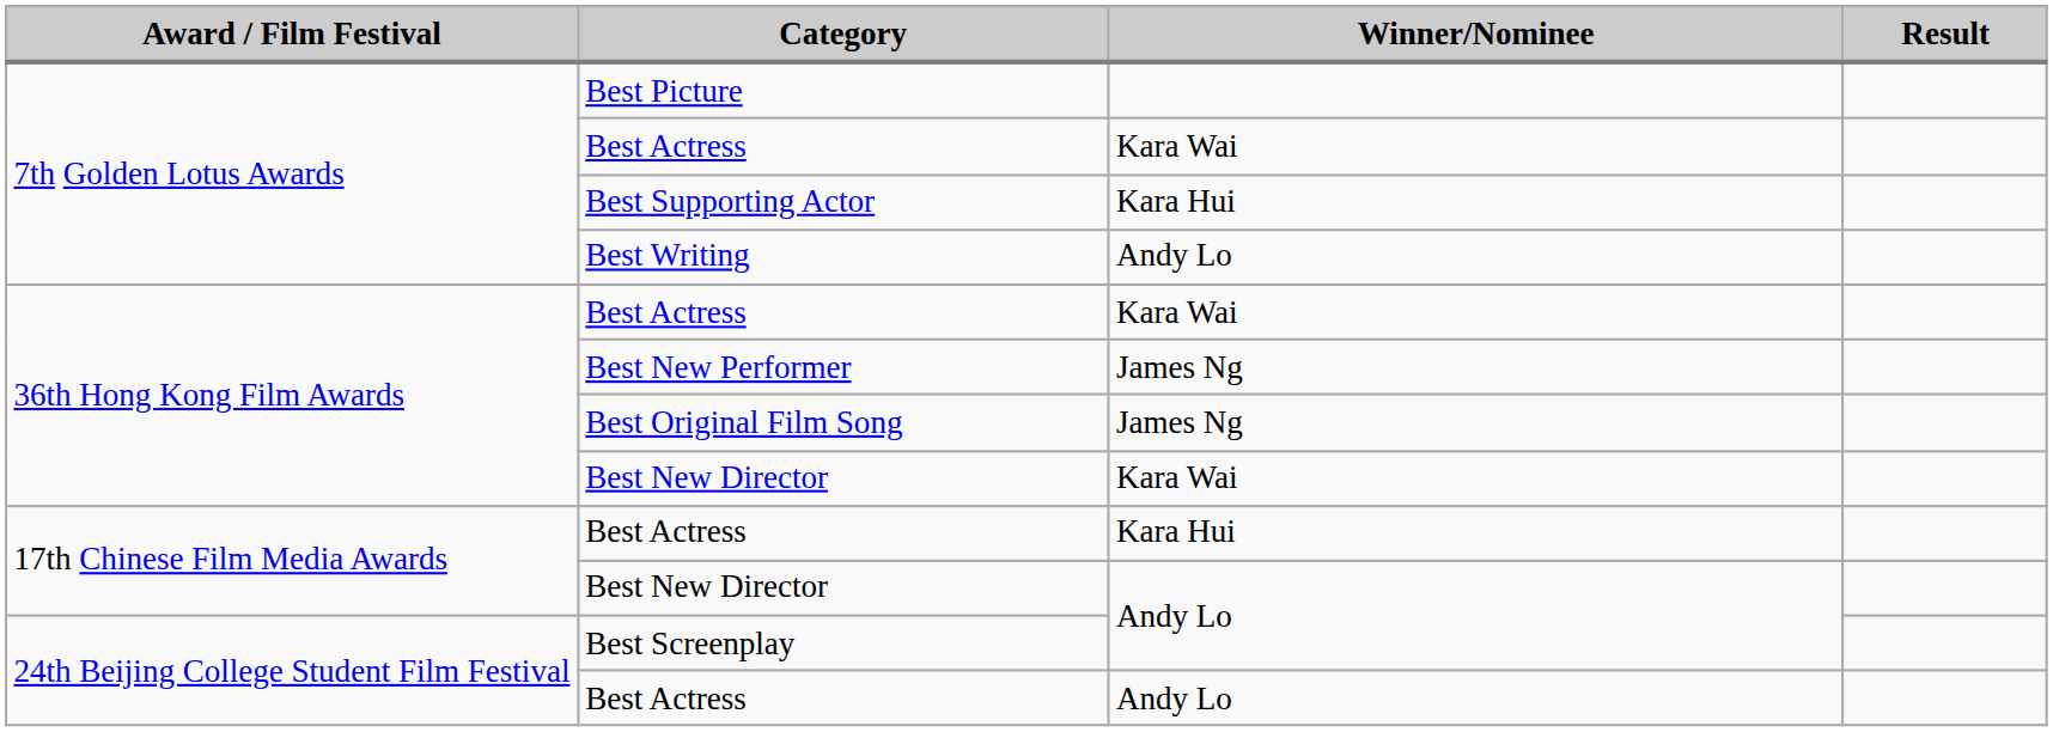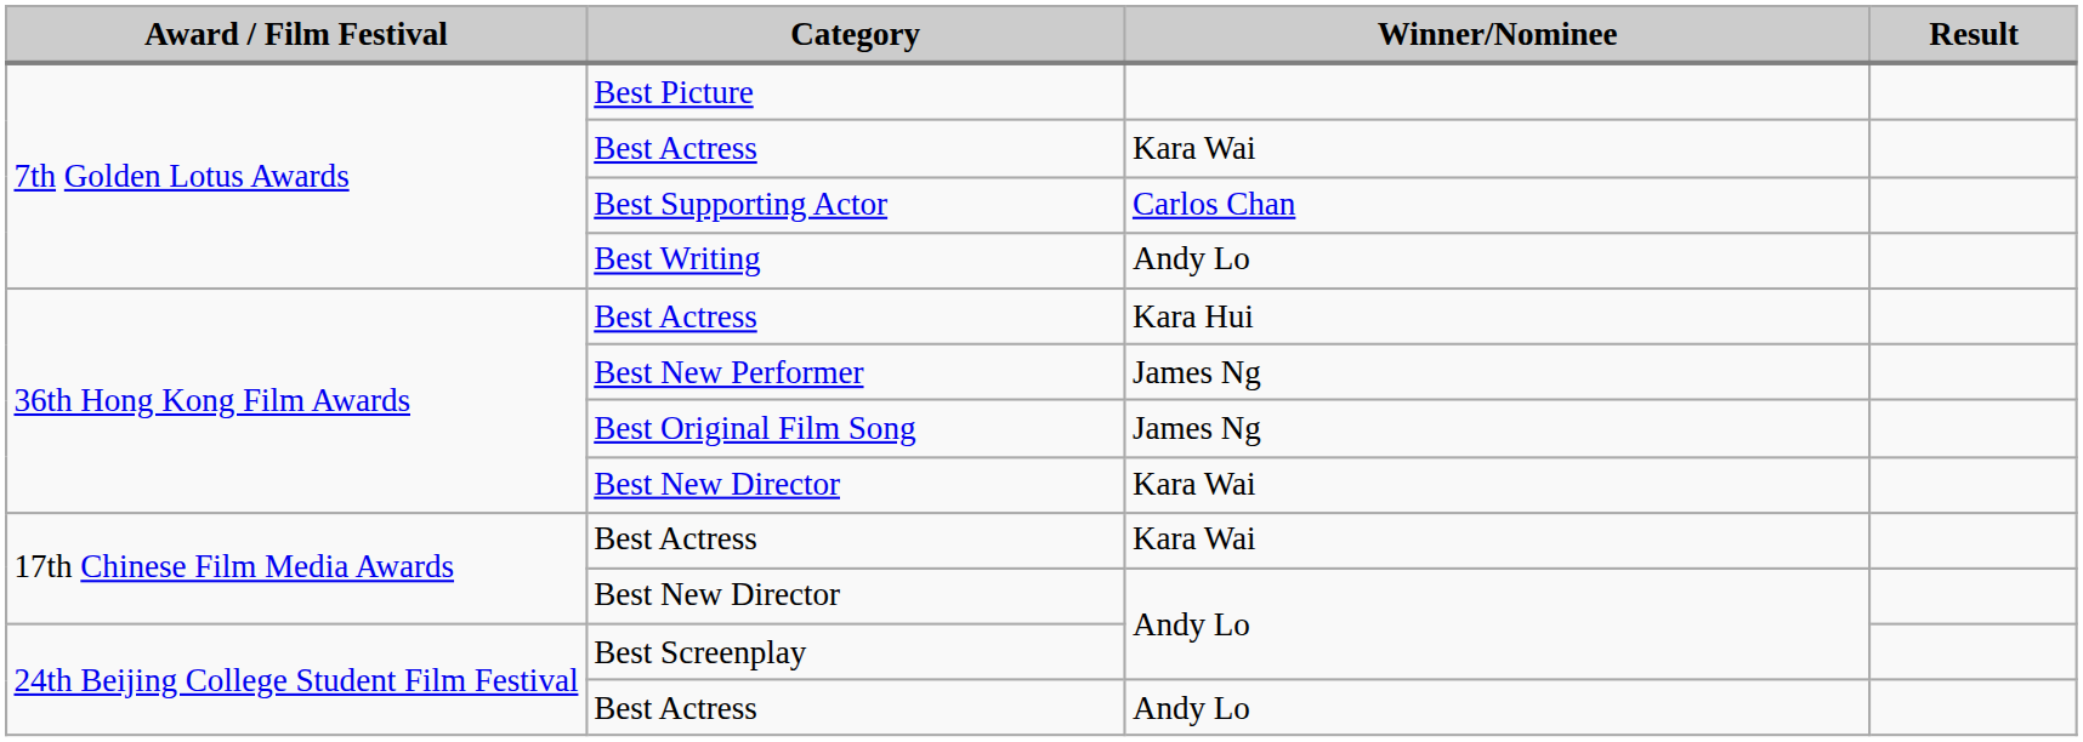Best Supporting Actor | Winner/Nominee: Kara Hui -> Carlos Chan
36th Hong Kong Film Awards / Best Actress | Winner/Nominee: Kara Wai -> Kara Hui
17th Chinese Film Media Awards / Best Actress | Winner/Nominee: Kara Hui -> Kara Wai
